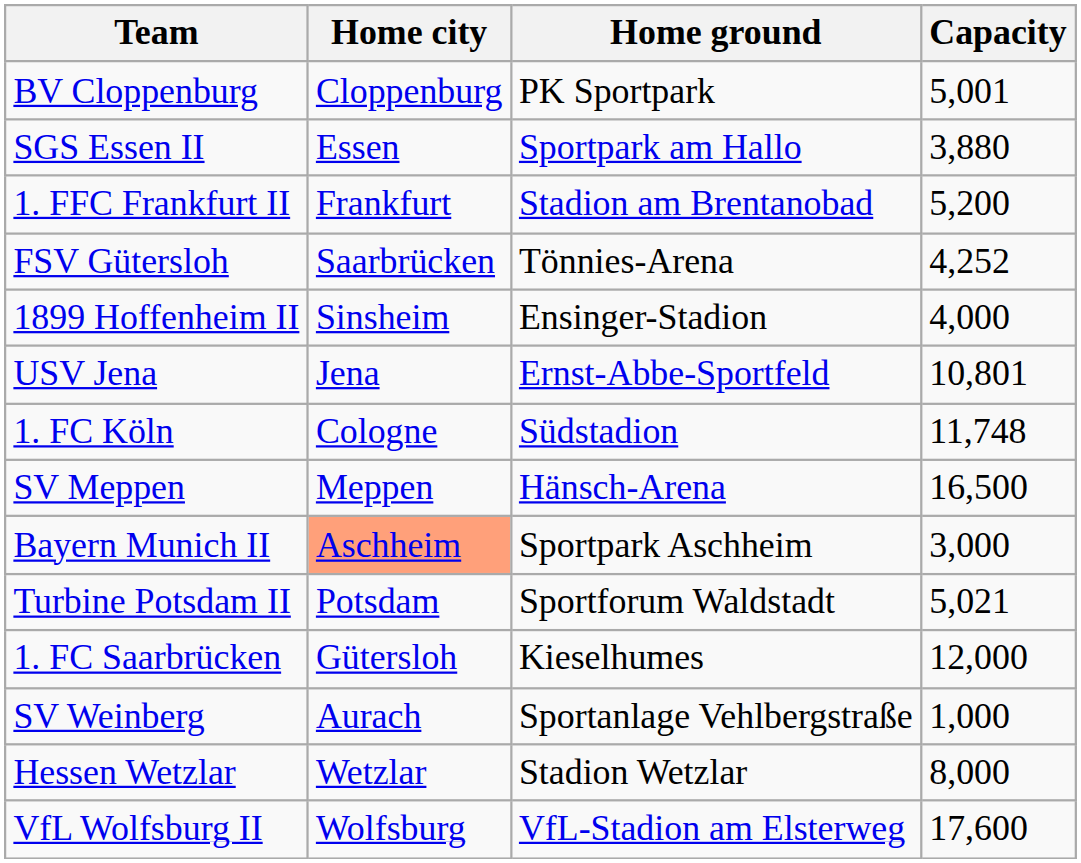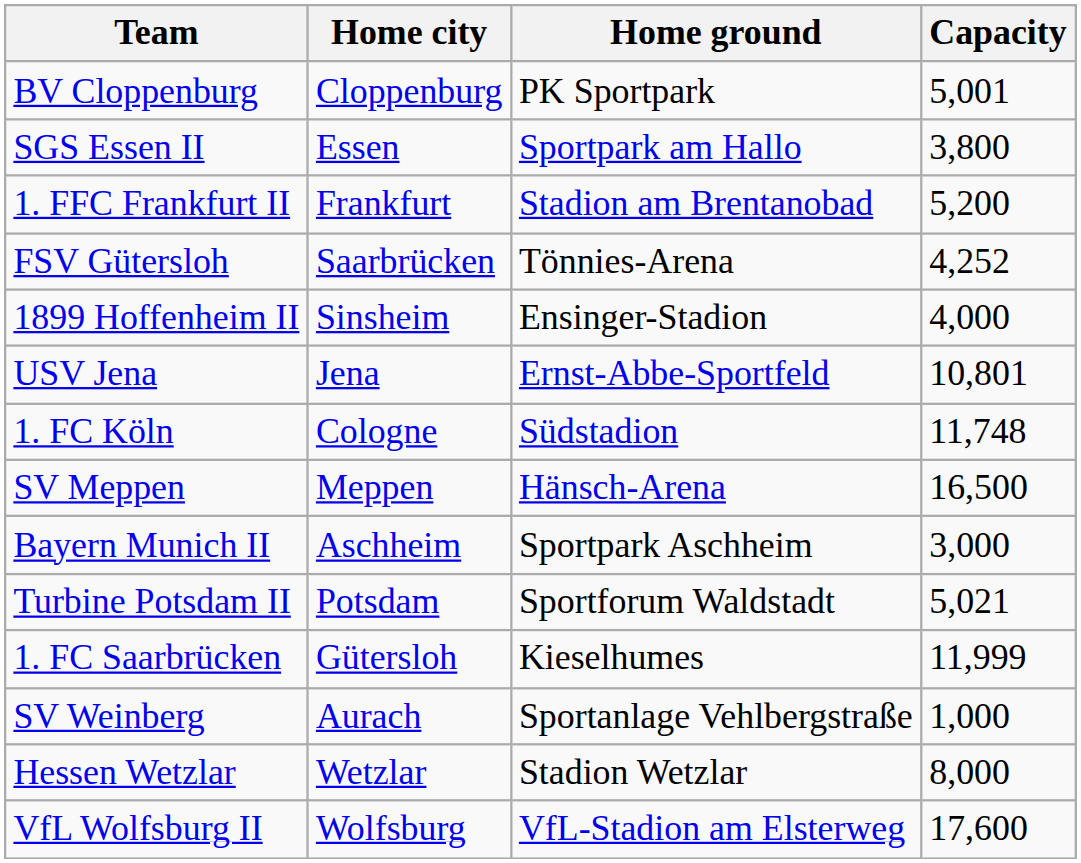SGS Essen II | Capacity: 3,880 -> 3,800
Bayern Munich II | Home city: lightsalmon background -> no background
1. FC Saarbrücken | Capacity: 12,000 -> 11,999
